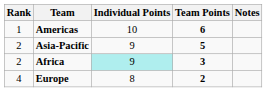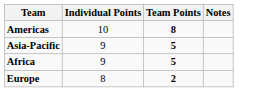- column: Rank | 1 | 2 | 2 | 4
Americas | Team Points: 6 -> 8
Africa | Individual Points: paleturquoise background -> no background
Africa | Team Points: 3 -> 5
